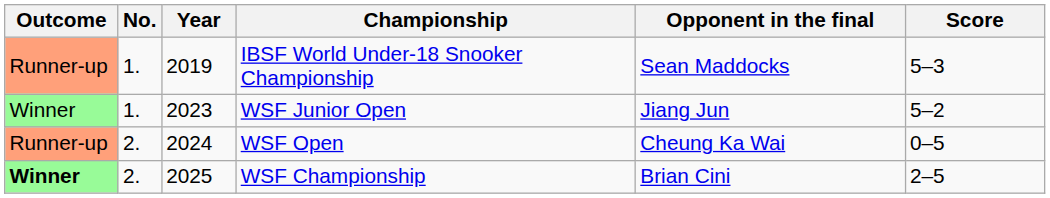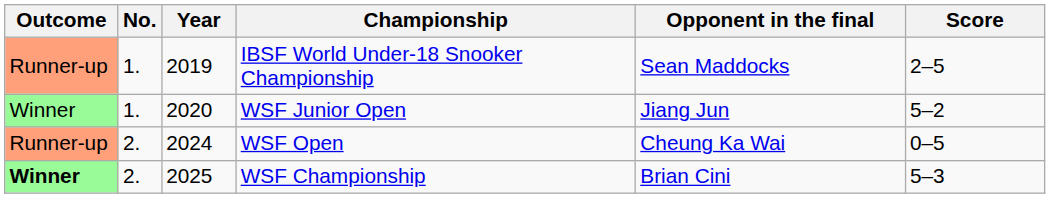IBSF World Under-18 Snooker Championship | Score: 5–3 -> 2–5
WSF Junior Open | Year: 2023 -> 2020
WSF Championship | Score: 2–5 -> 5–3
